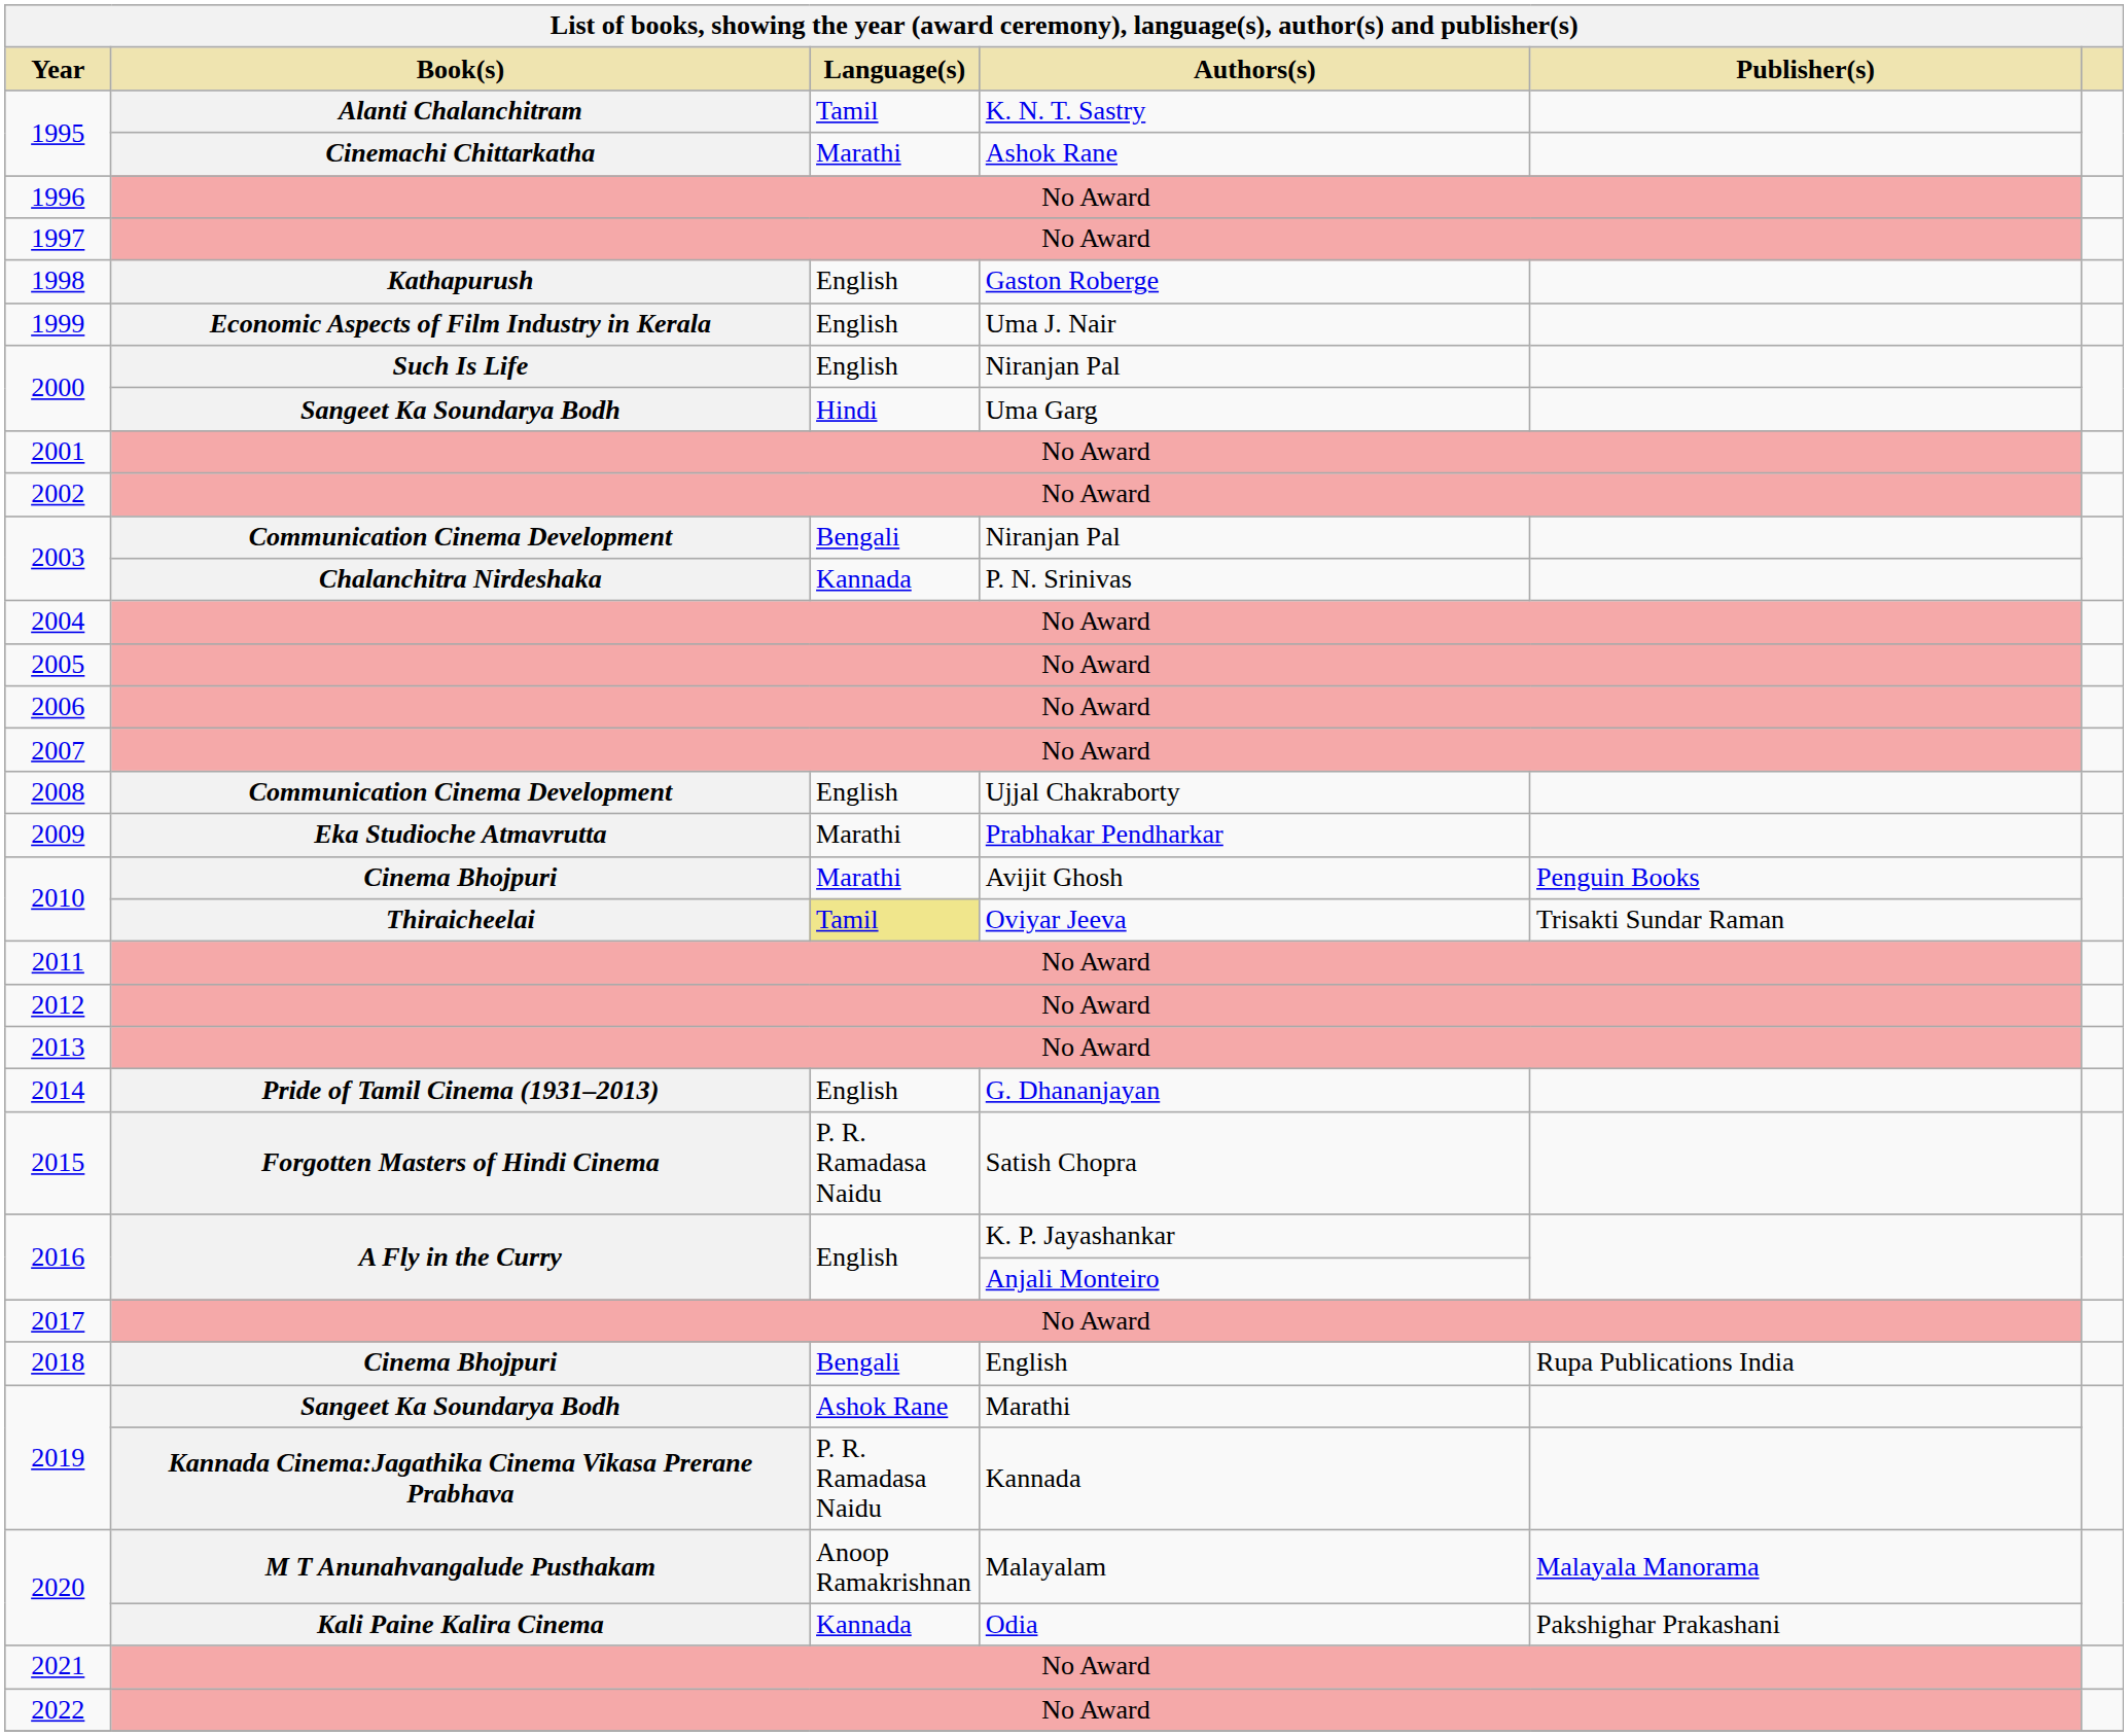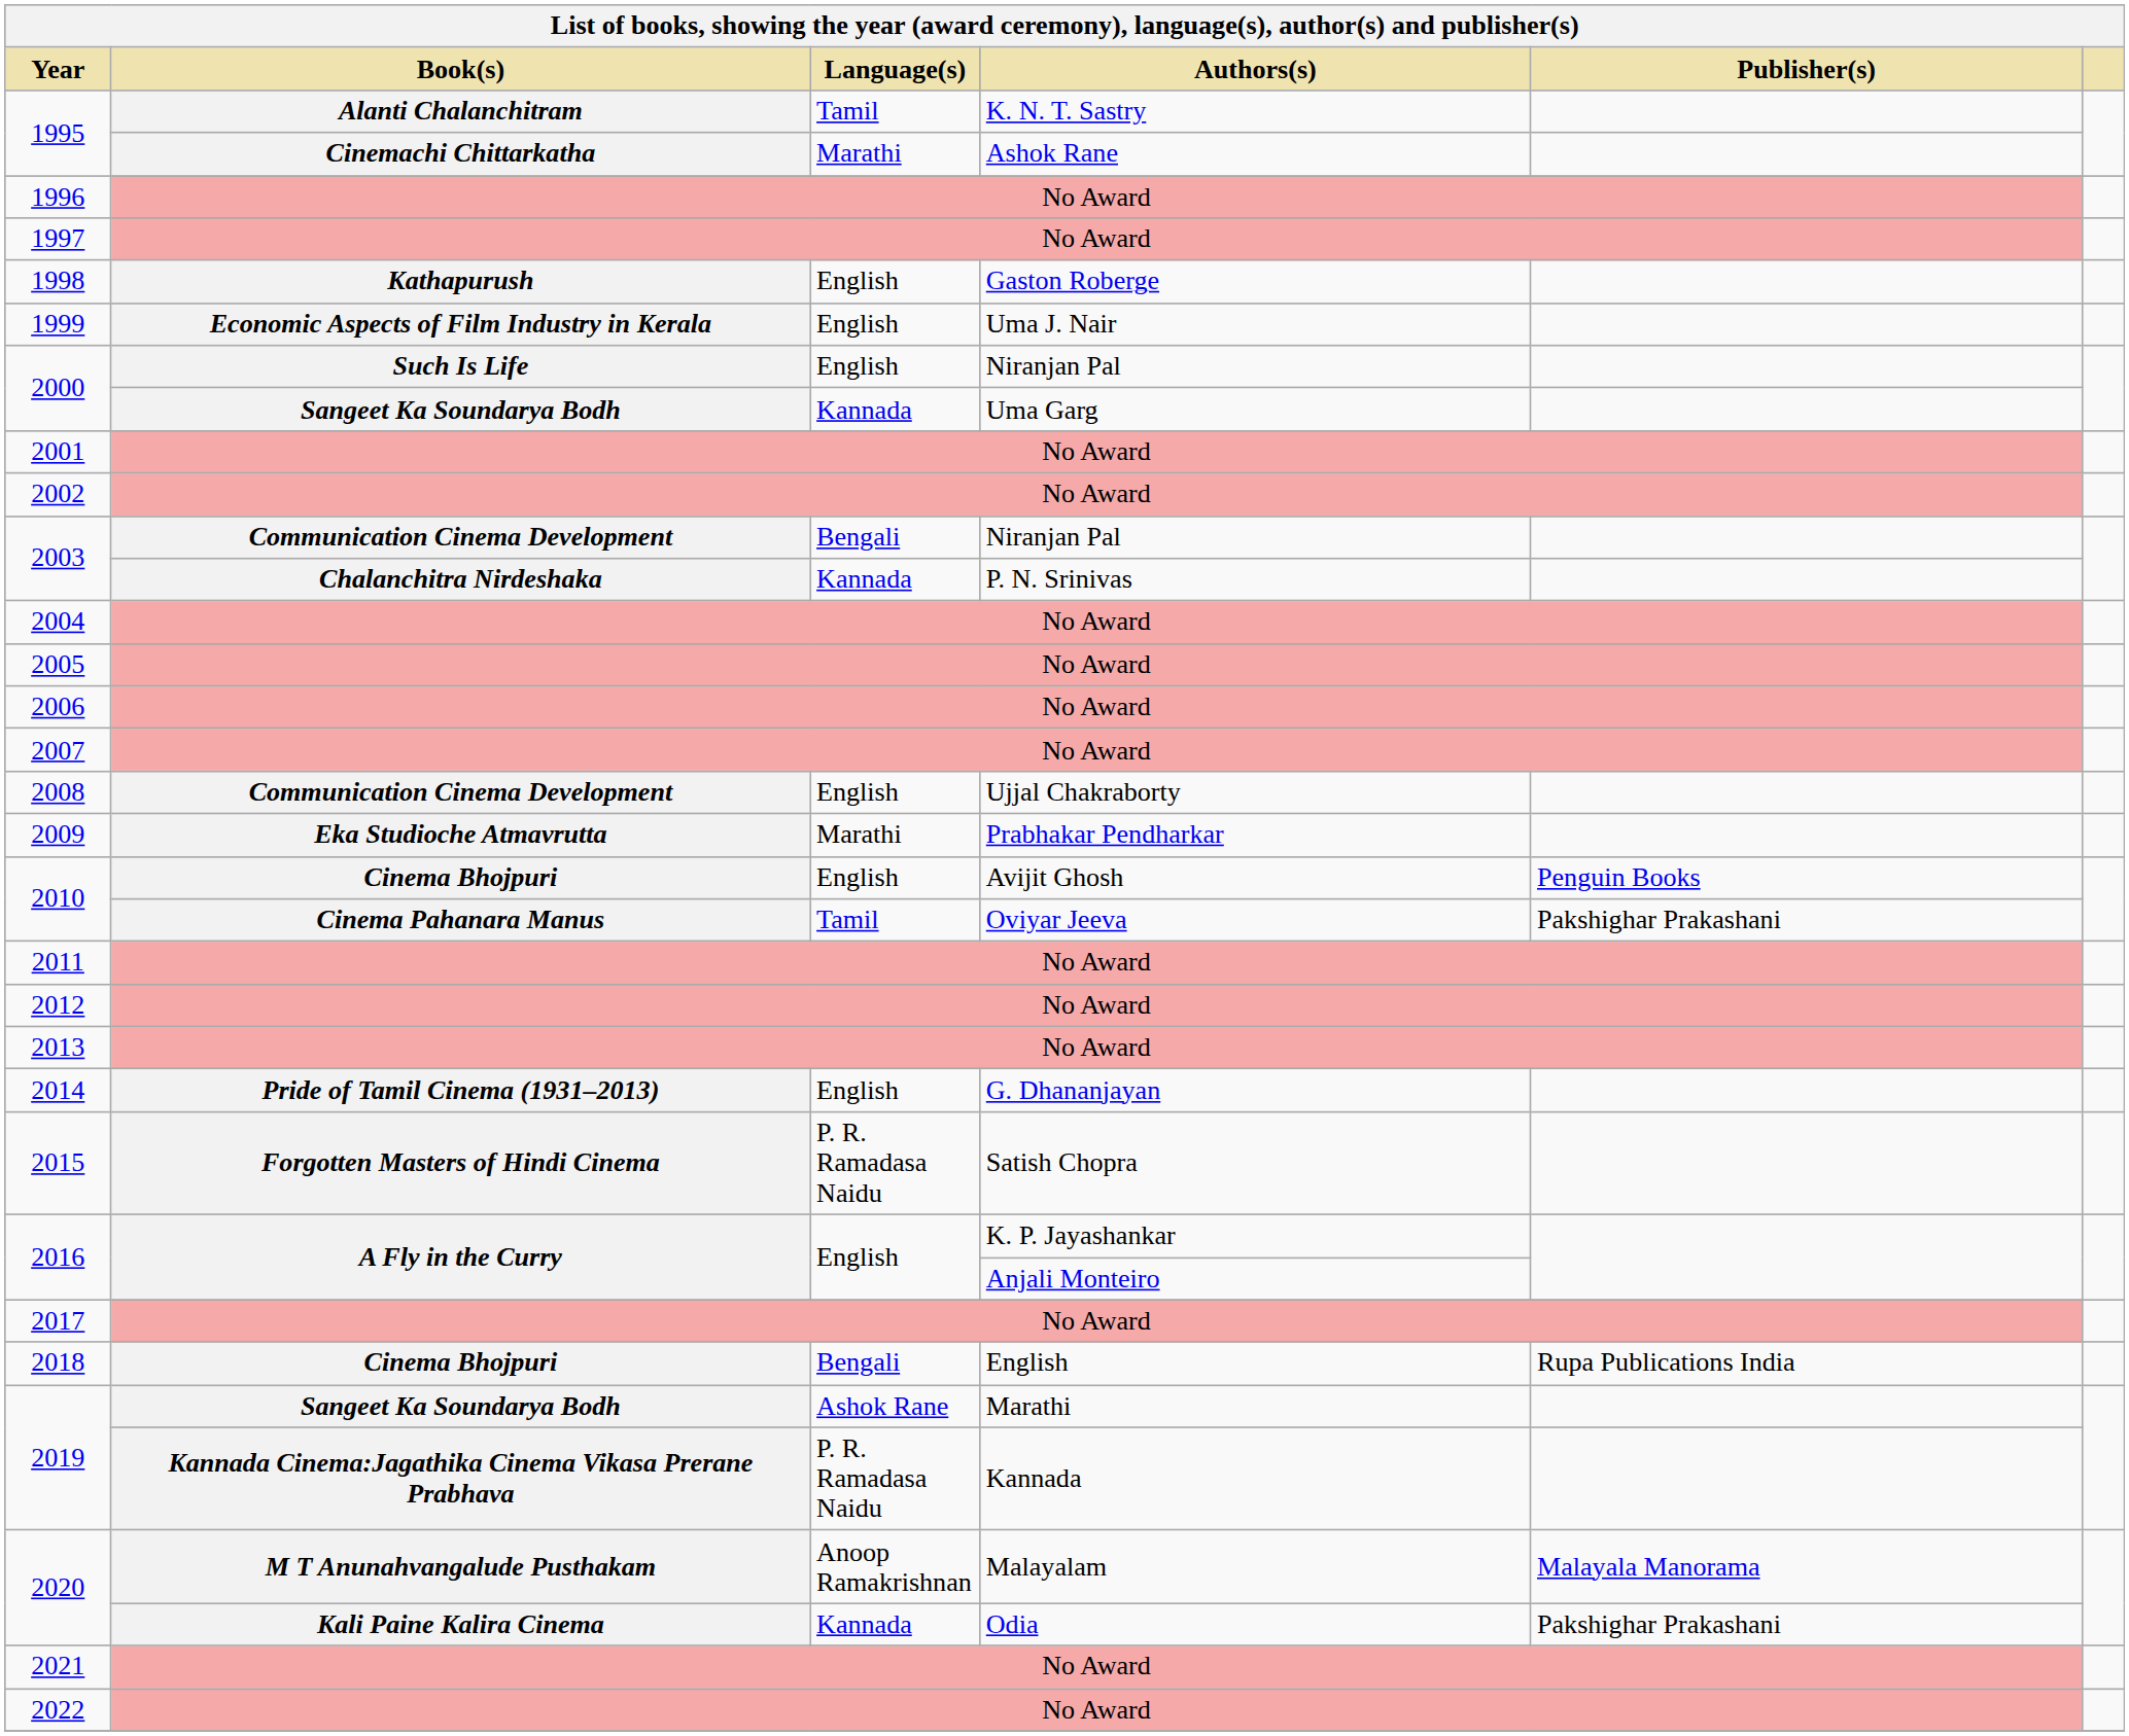2000 / Uma Garg | Language(s): Hindi -> Kannada
2010 / Avijit Ghosh | Language(s): Marathi -> English
2010 / Oviyar Jeeva | Book(s): Thiraicheelai -> Cinema Pahanara Manus
2010 / Oviyar Jeeva | Language(s): khaki background -> no background
2010 / Oviyar Jeeva | Publisher(s): Trisakti Sundar Raman -> Pakshighar Prakashani
